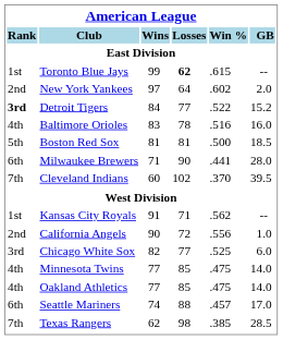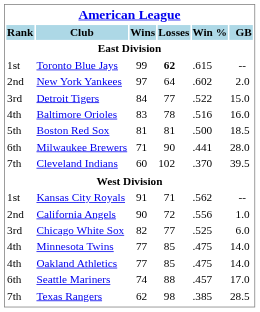Detroit Tigers | Rank: bold -> normal
Detroit Tigers | GB: 15.2 -> 15.0
